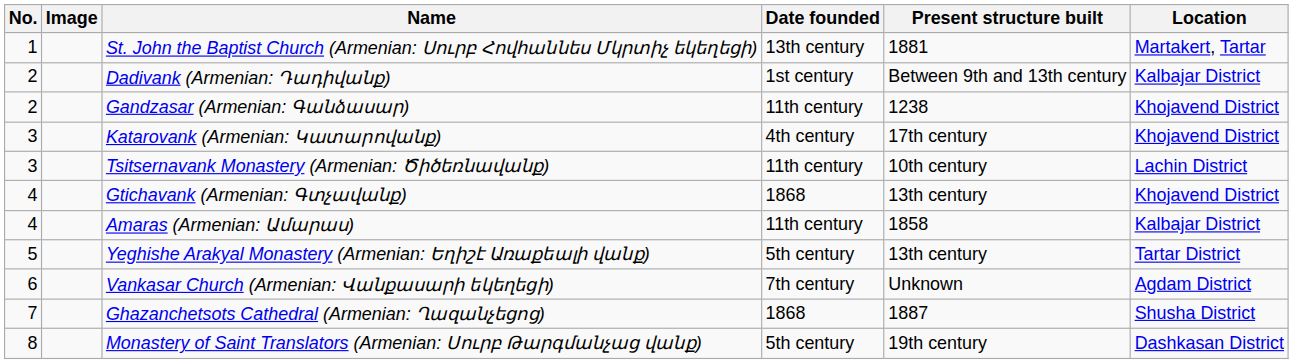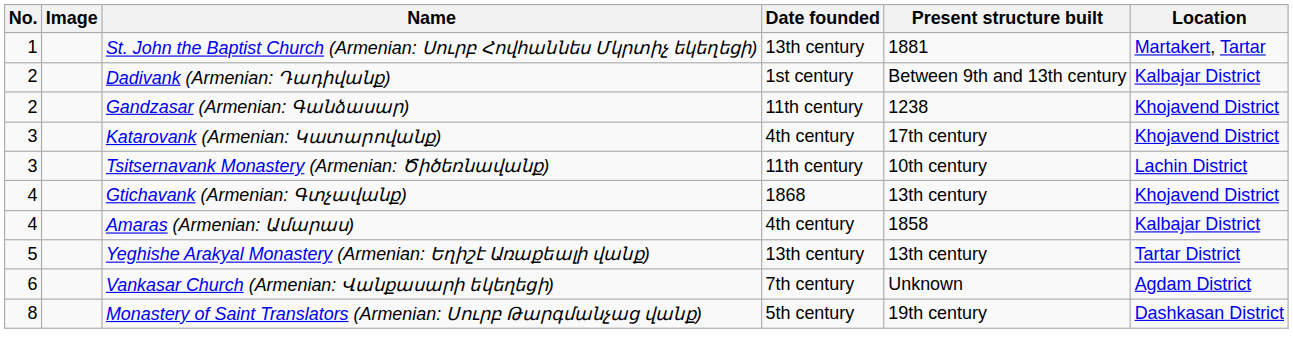Amaras (Armenian: Ամարաս) | Date founded: 11th century -> 4th century
Yeghishe Arakyal Monastery (Armenian: Եղիշէ Առաքեալի վանք) | Date founded: 5th century -> 13th century
- row: 7 | Ghazanchetsots Cathedral (Armenian: Ղազանչեցոց) | 1868 | 1887 | Shusha District
